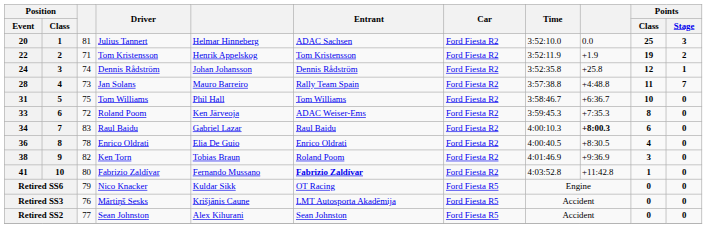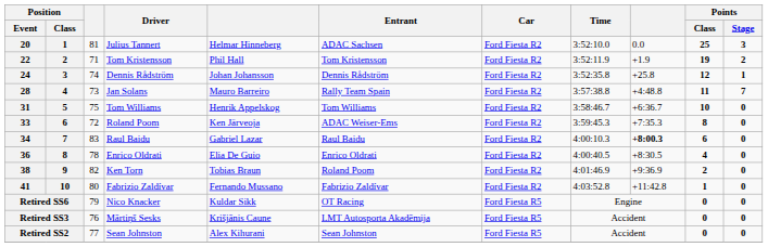22 | column 5: Henrik Appelskog -> Phil Hall
31 | column 5: Phil Hall -> Henrik Appelskog
38 | Points / Class: 3 -> 2
41 | Entrant: bold -> normal
